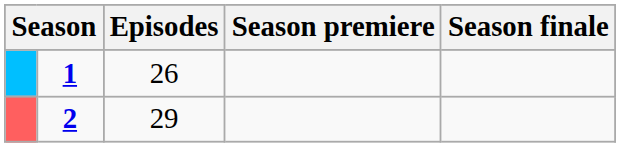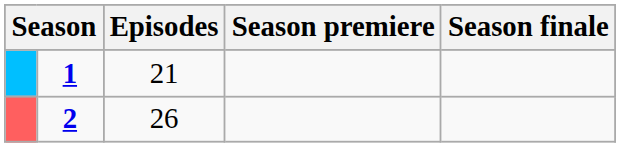1 | Episodes: 26 -> 21
2 | Episodes: 29 -> 26
